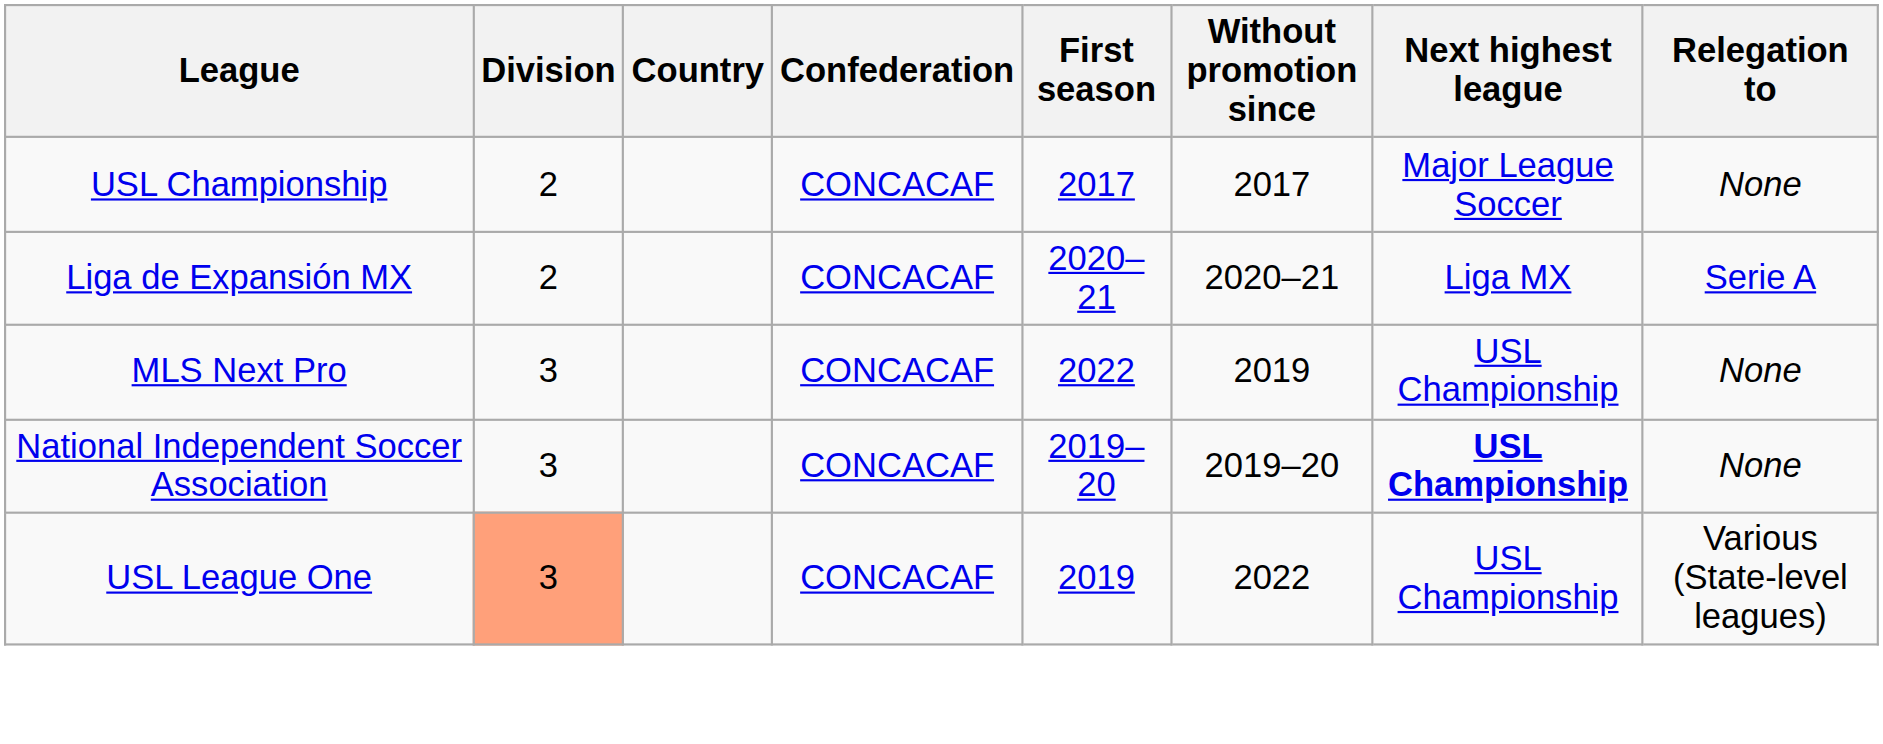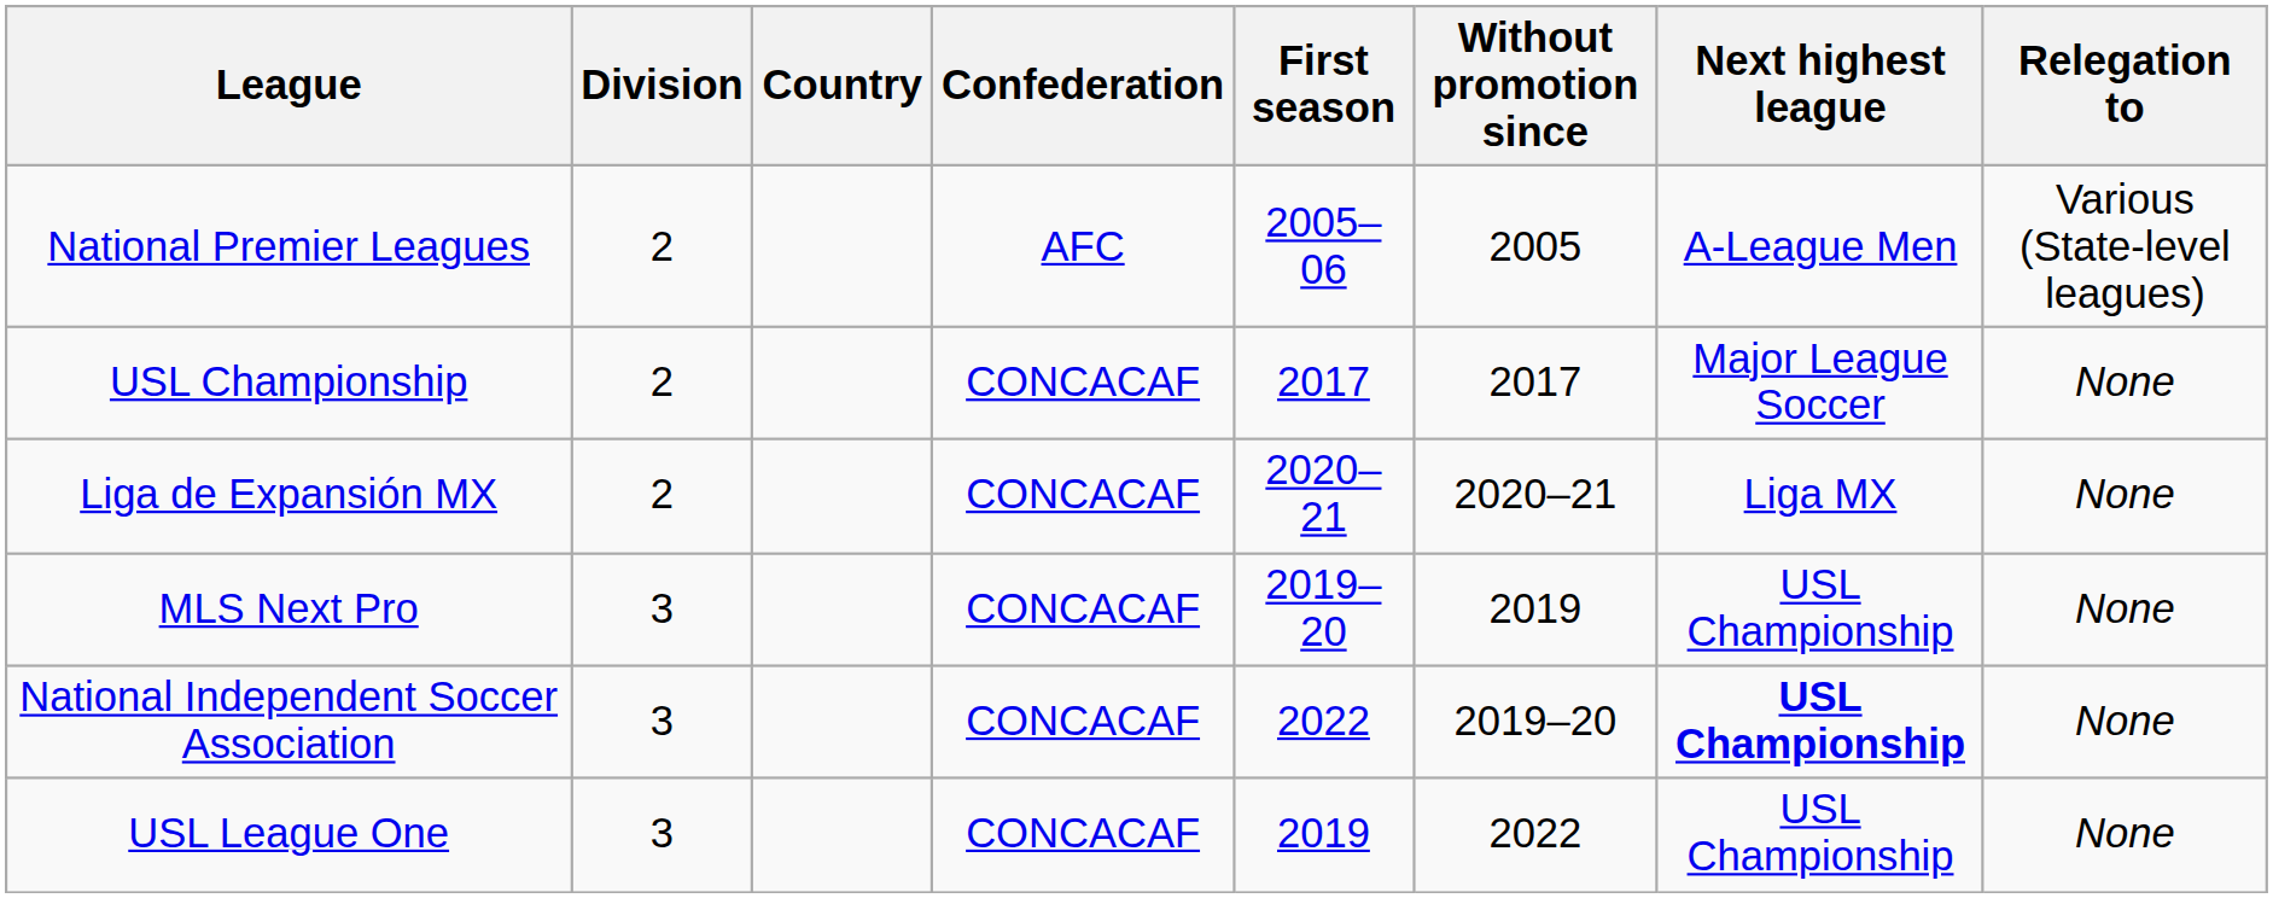+ row: National Premier Leagues | 2 | AFC | 2005–06 | 2005 | A-League Men | Various (State-level leagues)
Liga de Expansión MX | Relegation to: Serie A -> None
MLS Next Pro | First season: 2022 -> 2019–20
National Independent Soccer Association | First season: 2019–20 -> 2022
USL League One | Division: lightsalmon background -> no background
USL League One | Relegation to: Various (State-level leagues) -> None
